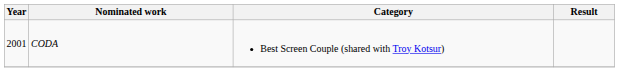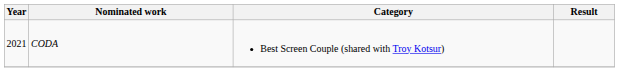CODA | Year: 2001 -> 2021
